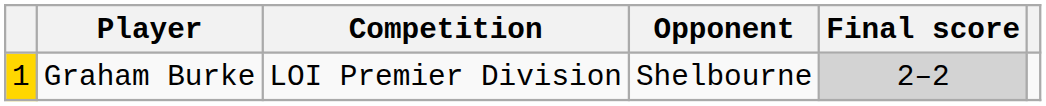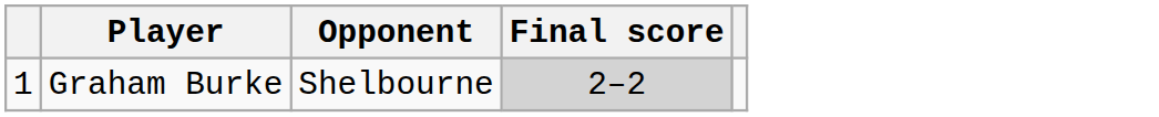- column: Competition | LOI Premier Division
Graham Burke | column 1: gold background -> no background
